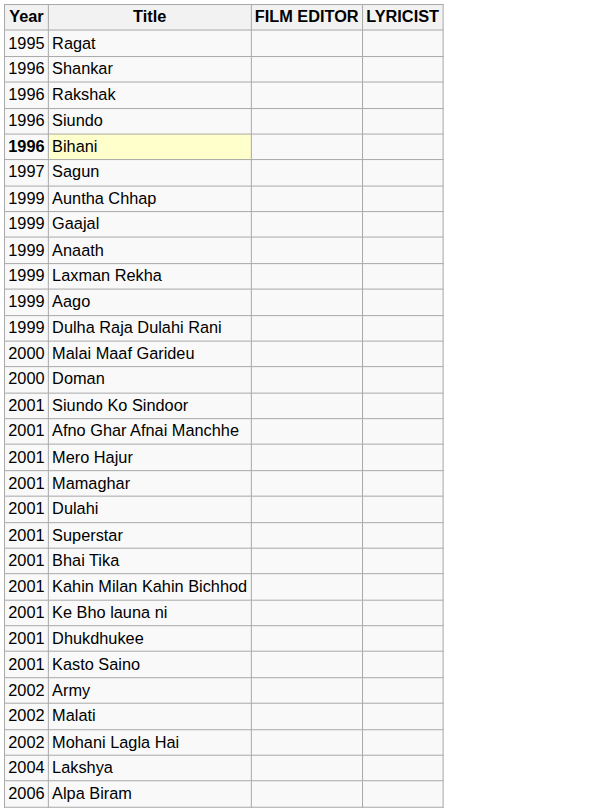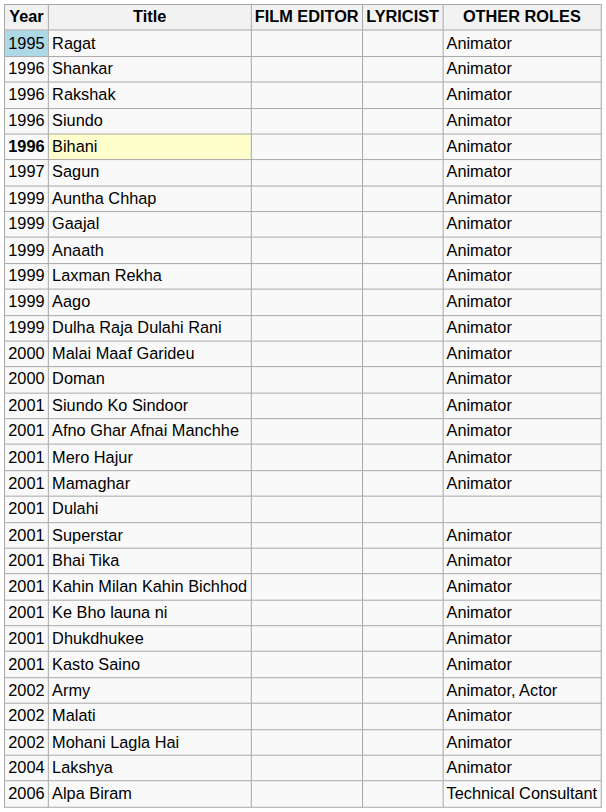+ column: OTHER ROLES | Animator | Animator | Animator | Animator | Animator | Animator | Animator | Animator | Animator | Animator | Animator | Animator | Animator | Animator | Animator | Animator | Animator | Animator | Animator | Animator | Animator | Animator | Animator | Animator | Animator, Actor | Animator | Animator | Animator | Technical Consultant
Ragat | Year: no background -> lightblue background
